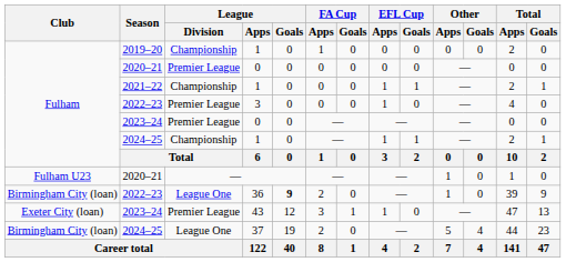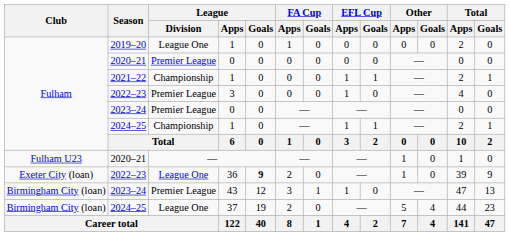2019–20 / 1 | League / Division: Championship -> League One
36 | Club: Birmingham City (loan) -> Exeter City (loan)
43 | Club: Exeter City (loan) -> Birmingham City (loan)
